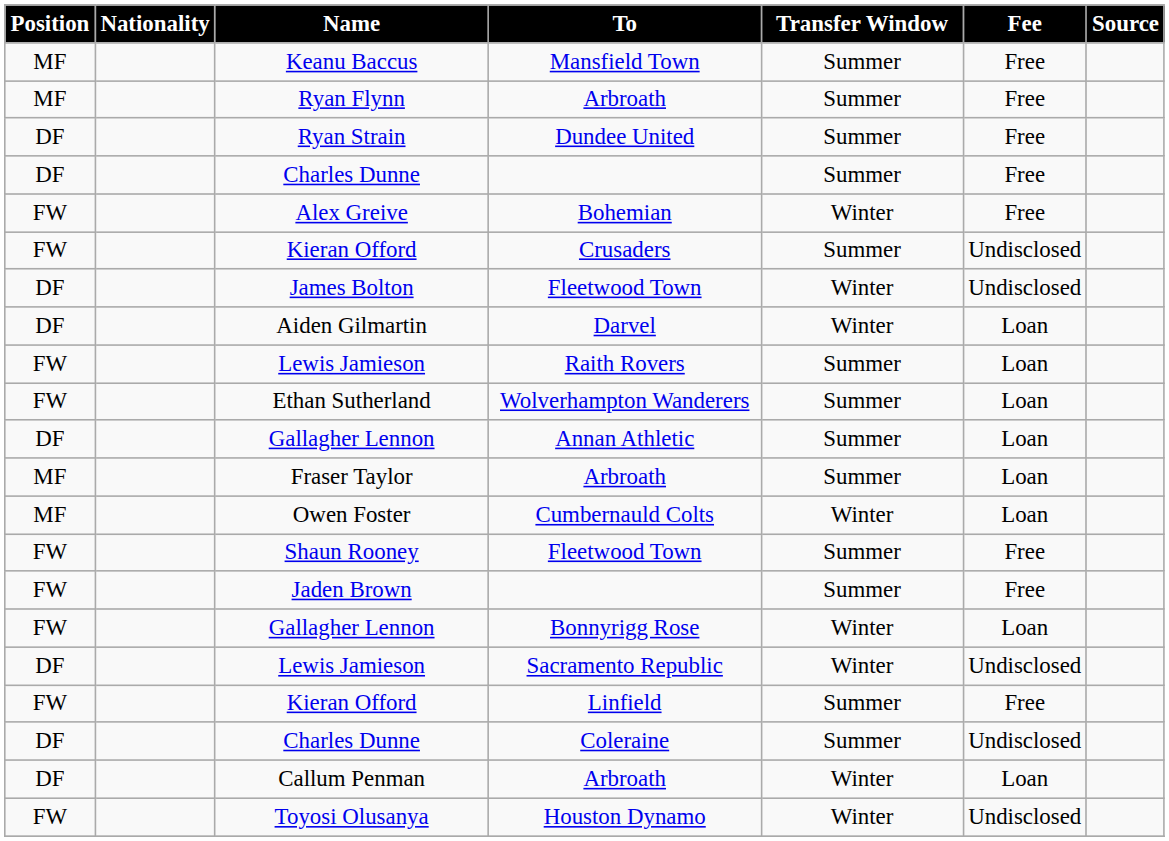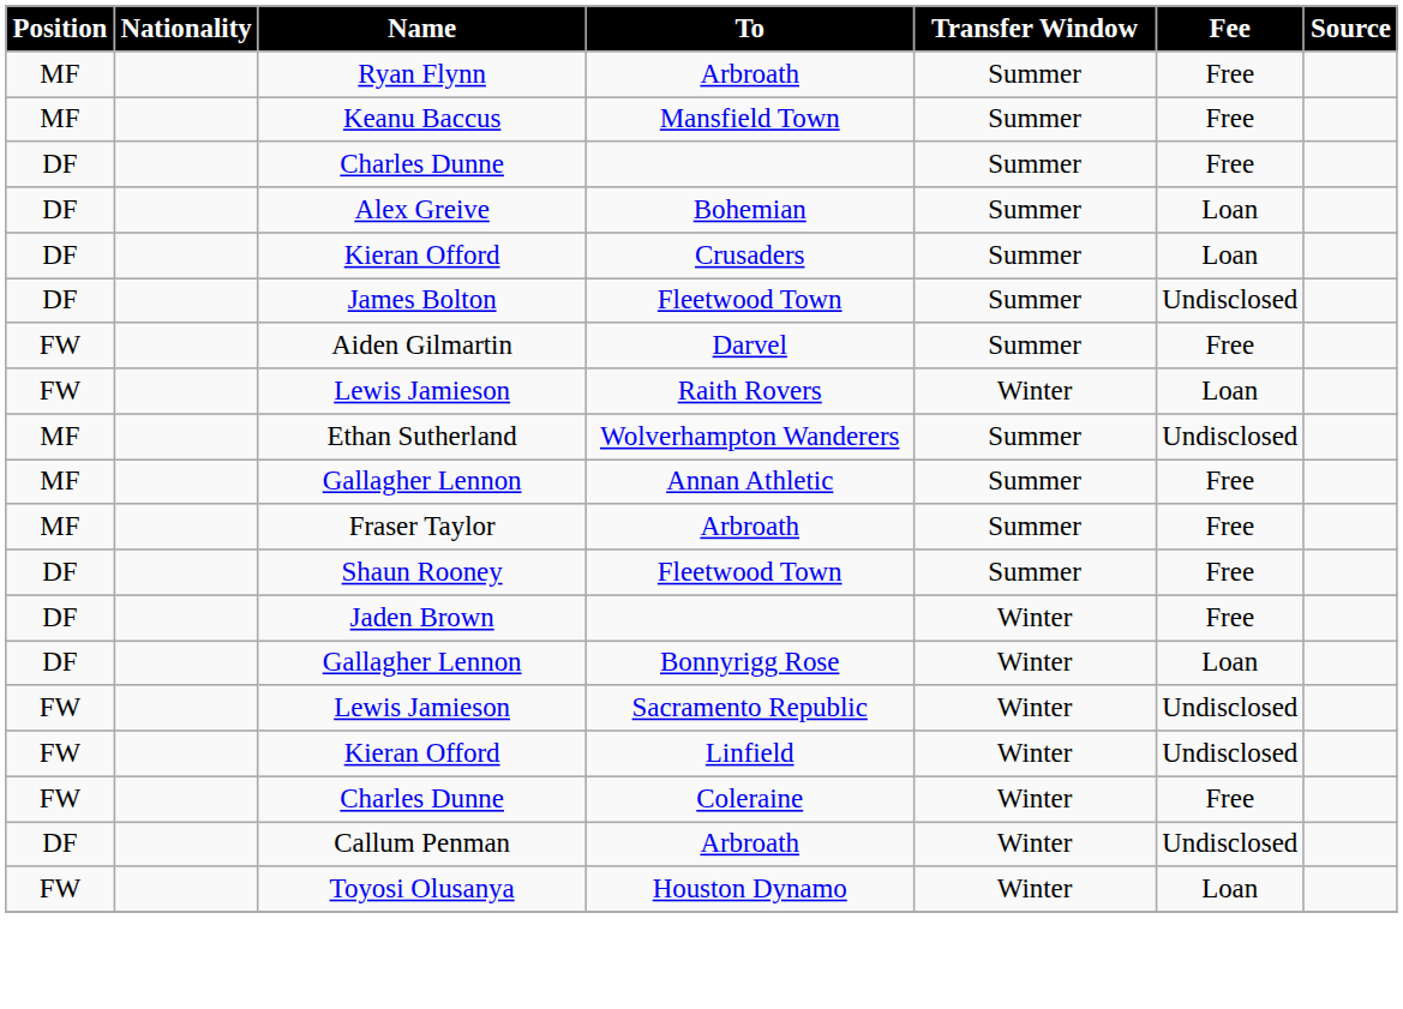rows swapped: Keanu Baccus <-> Ryan Flynn
- row: DF | Ryan Strain | Dundee United | Summer | Free
Alex Greive | Position: FW -> DF
Alex Greive | Transfer Window: Winter -> Summer
Alex Greive | Fee: Free -> Loan
Kieran Offord / Crusaders | Position: FW -> DF
Kieran Offord / Crusaders | Fee: Undisclosed -> Loan
James Bolton | Transfer Window: Winter -> Summer
Aiden Gilmartin | Position: DF -> FW
Aiden Gilmartin | Transfer Window: Winter -> Summer
Aiden Gilmartin | Fee: Loan -> Free
Lewis Jamieson / Raith Rovers | Transfer Window: Summer -> Winter
Ethan Sutherland | Position: FW -> MF
Ethan Sutherland | Fee: Loan -> Undisclosed
Gallagher Lennon / Annan Athletic | Position: DF -> MF
Gallagher Lennon / Annan Athletic | Fee: Loan -> Free
Fraser Taylor | Fee: Loan -> Free
- row: MF | Owen Foster | Cumbernauld Colts | Winter | Loan
Shaun Rooney | Position: FW -> DF
Jaden Brown | Position: FW -> DF
Jaden Brown | Transfer Window: Summer -> Winter
Gallagher Lennon / Bonnyrigg Rose | Position: FW -> DF
Lewis Jamieson / Sacramento Republic | Position: DF -> FW
Kieran Offord / Linfield | Transfer Window: Summer -> Winter
Kieran Offord / Linfield | Fee: Free -> Undisclosed
Charles Dunne / Coleraine | Position: DF -> FW
Charles Dunne / Coleraine | Transfer Window: Summer -> Winter
Charles Dunne / Coleraine | Fee: Undisclosed -> Free
Callum Penman | Fee: Loan -> Undisclosed
Toyosi Olusanya | Fee: Undisclosed -> Loan
